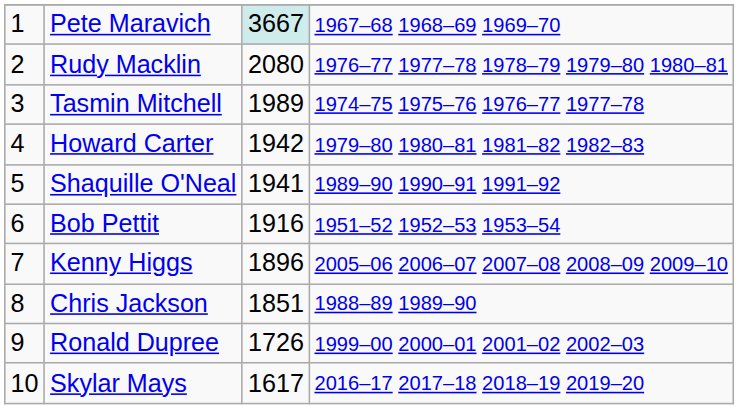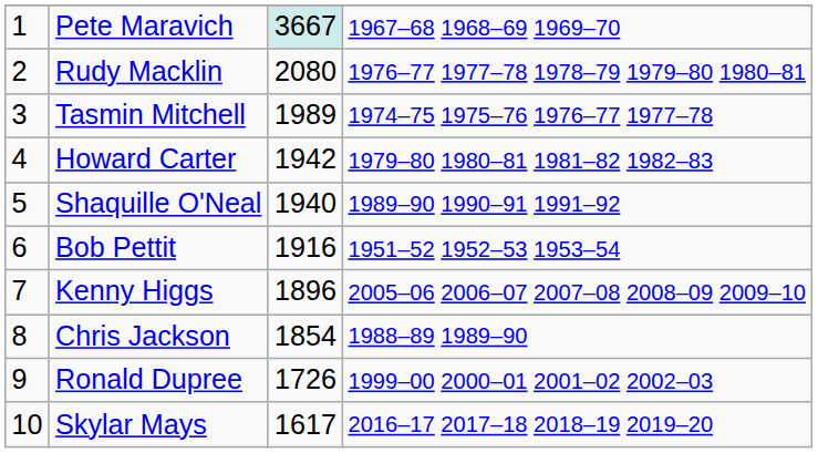Shaquille O'Neal | column 3: 1941 -> 1940
Chris Jackson | column 3: 1851 -> 1854
